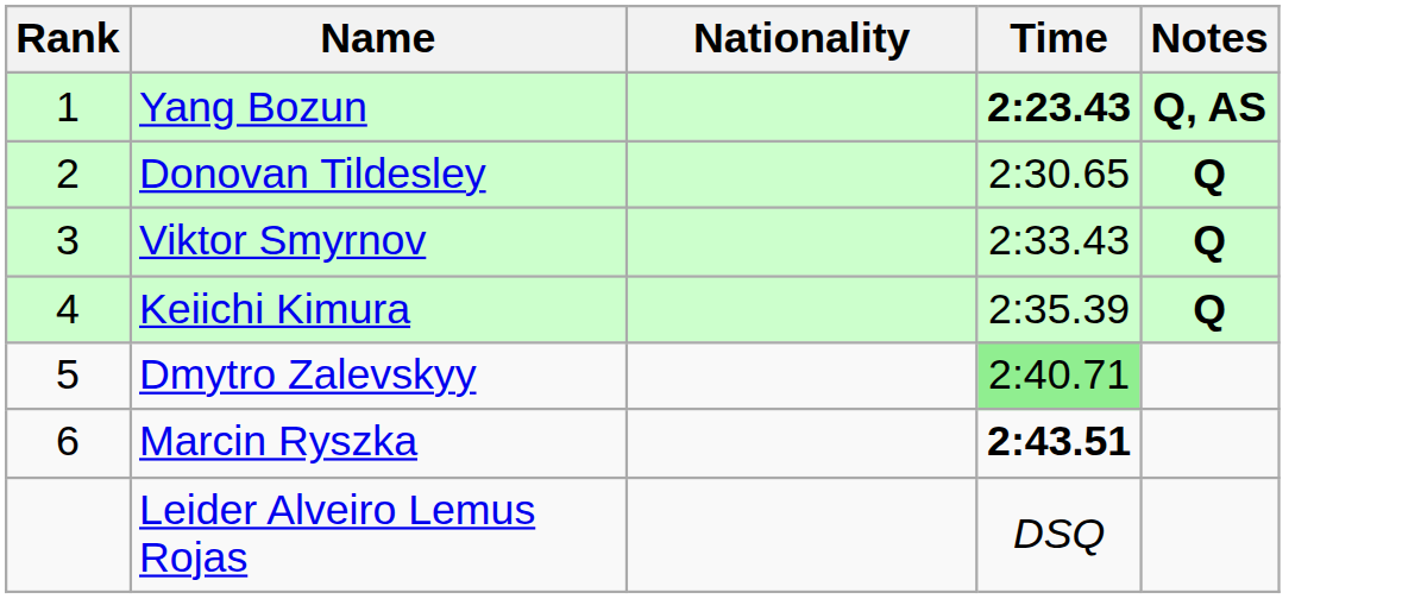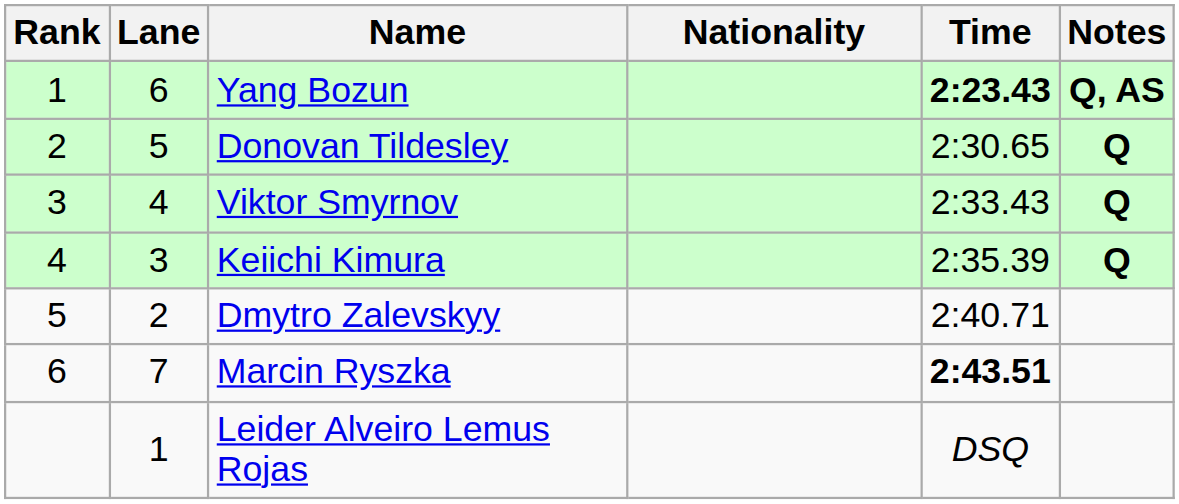+ column: Lane | 6 | 5 | 4 | 3 | 2 | 7 | 1
Dmytro Zalevskyy | Time: lightgreen background -> no background
